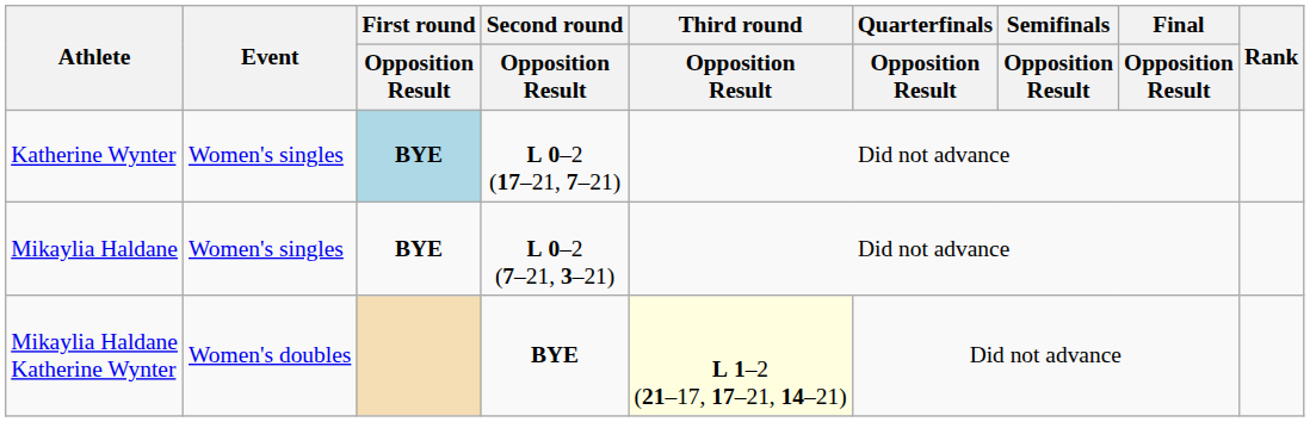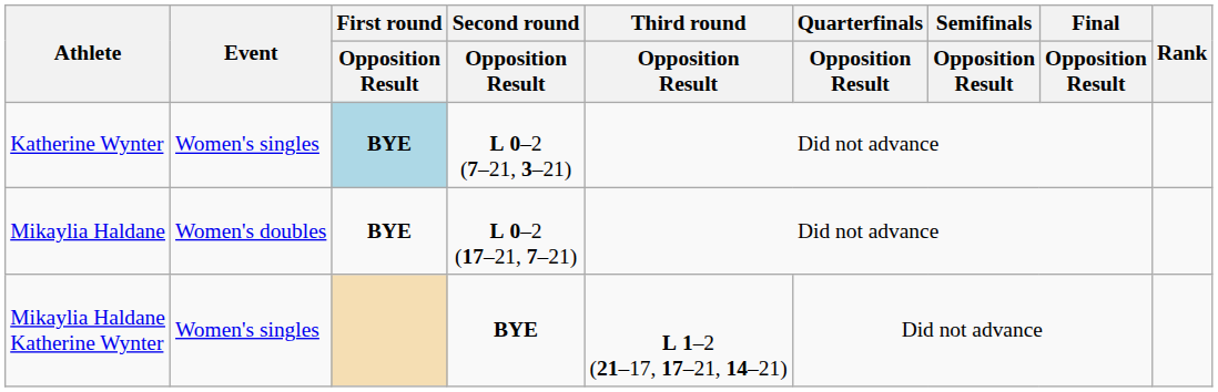Katherine Wynter | Second round / Opposition Result: L 0–2 (17–21, 7–21) -> L 0–2 (7–21, 3–21)
Mikaylia Haldane | Event: Women's singles -> Women's doubles
Mikaylia Haldane | Second round / Opposition Result: L 0–2 (7–21, 3–21) -> L 0–2 (17–21, 7–21)
Mikaylia Haldane Katherine Wynter | Event: Women's doubles -> Women's singles
Mikaylia Haldane Katherine Wynter | Third round / Opposition Result: lightyellow background -> no background
